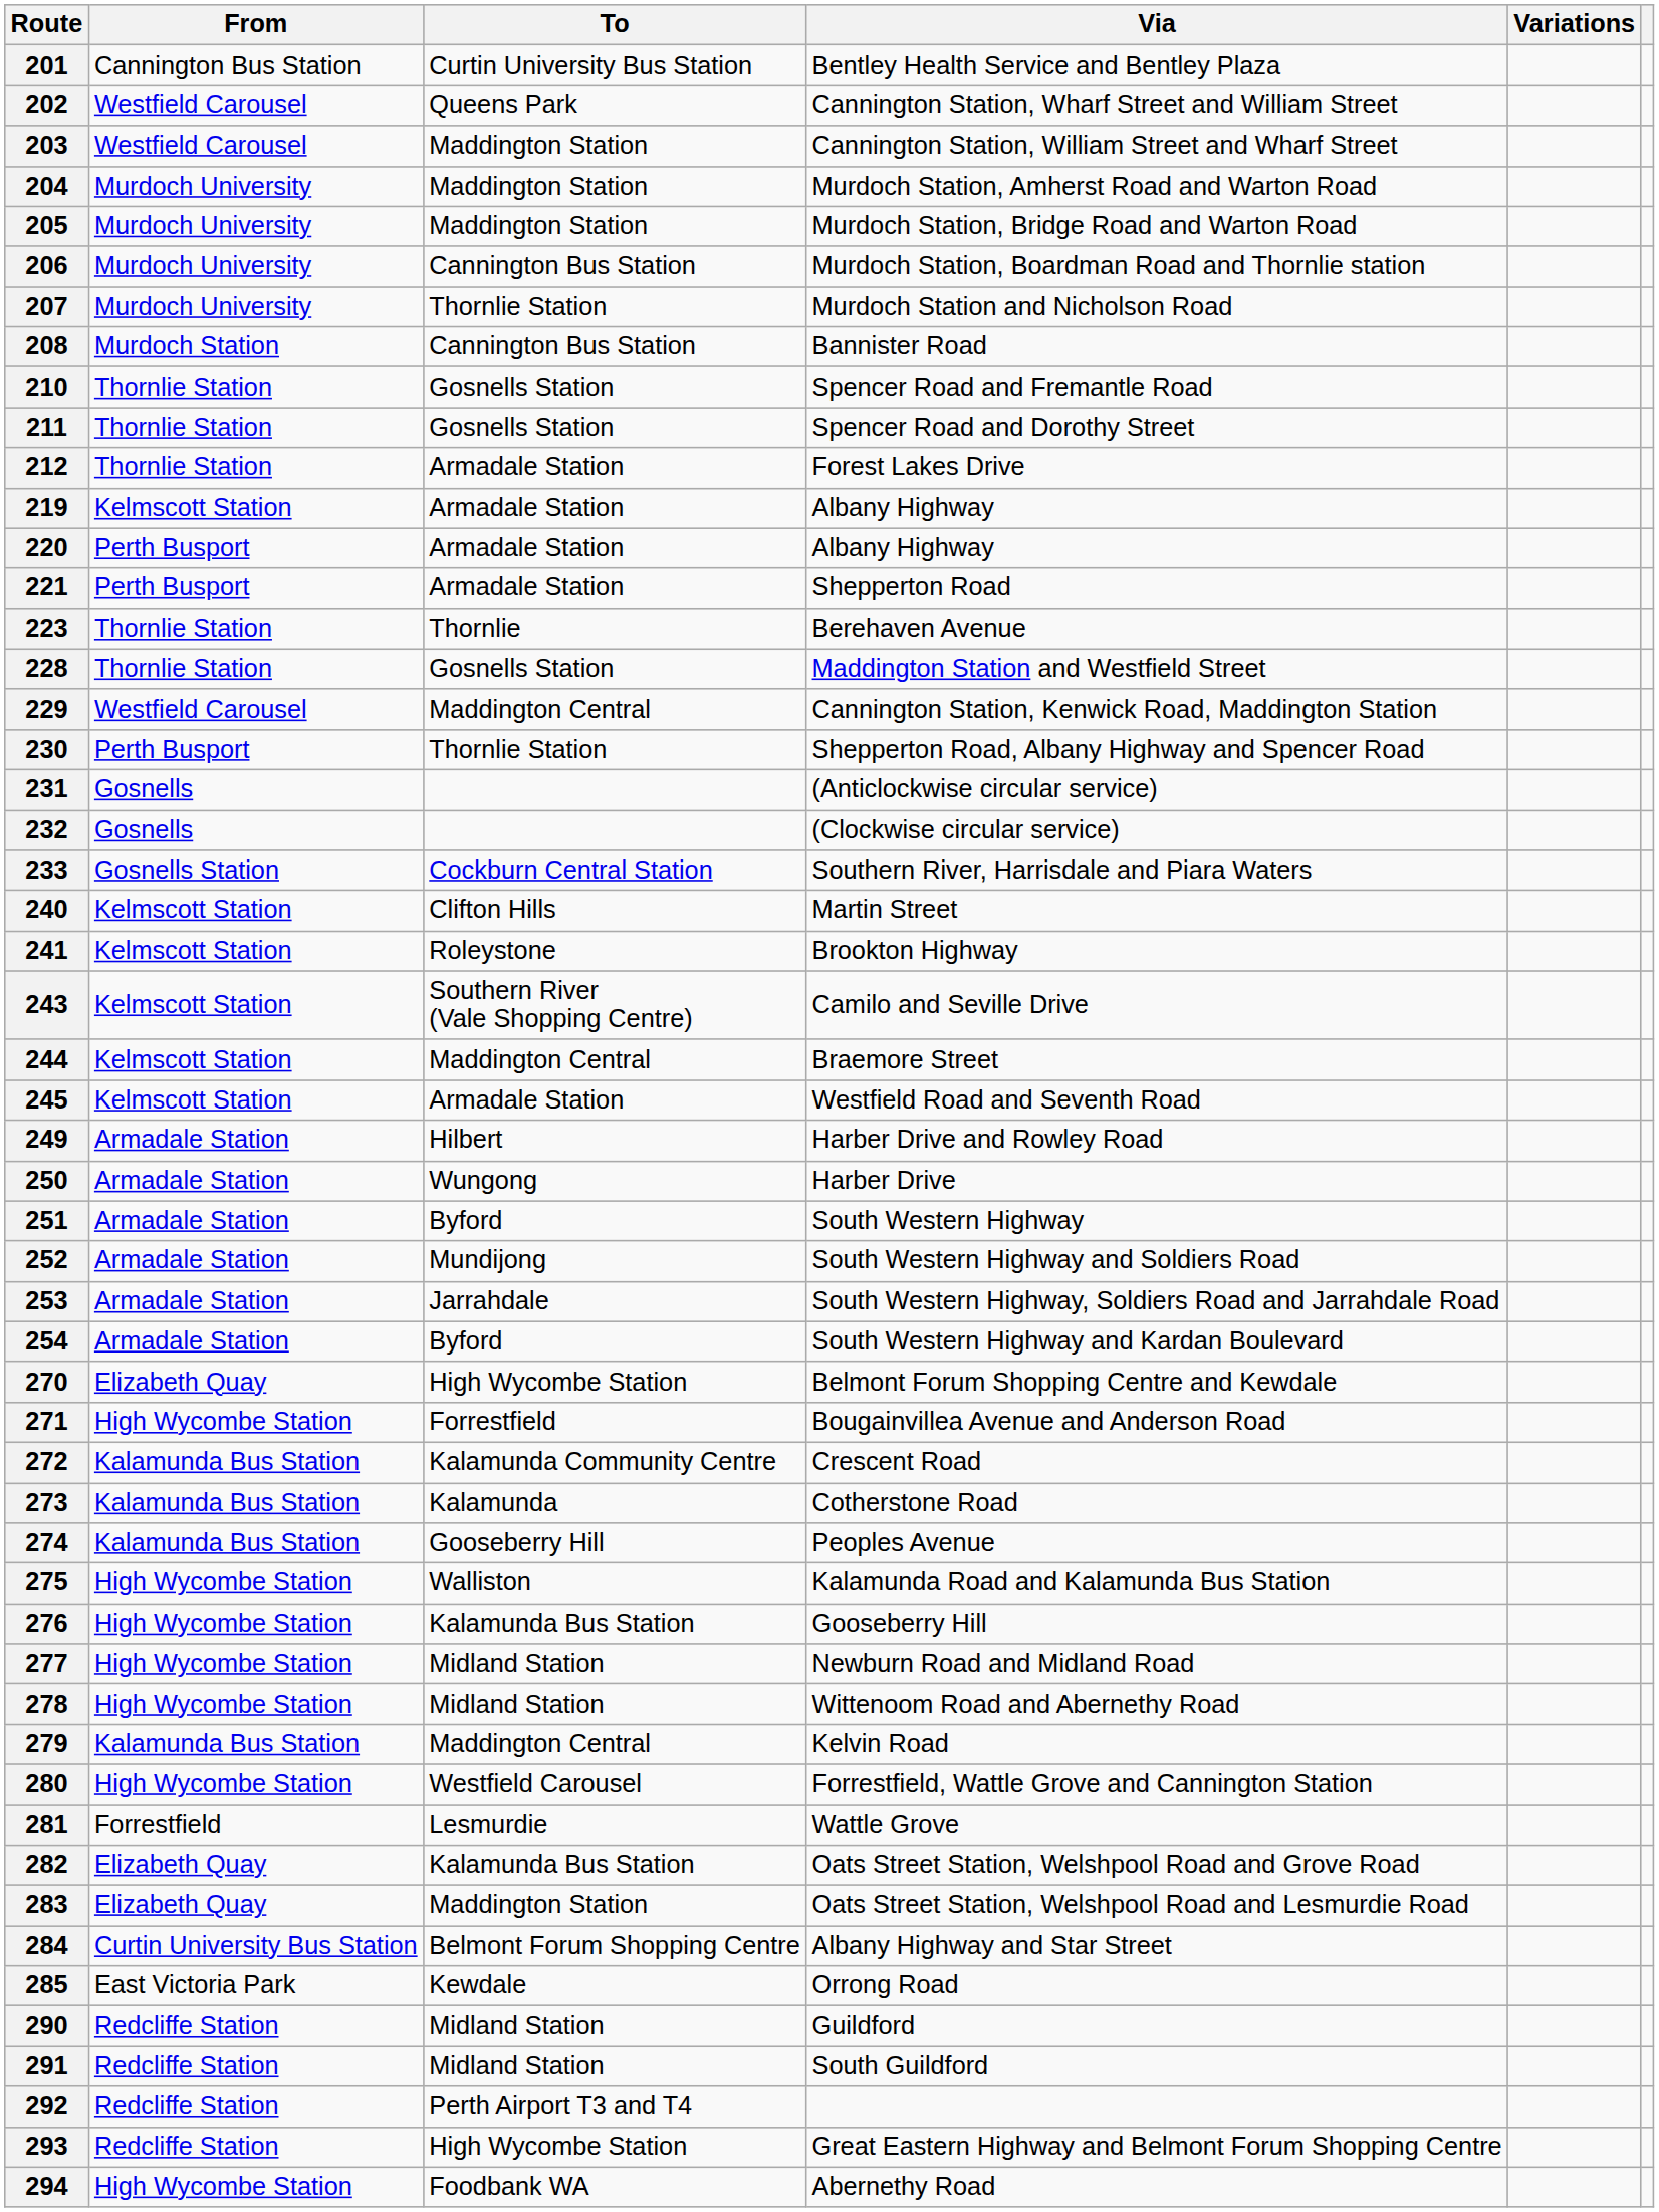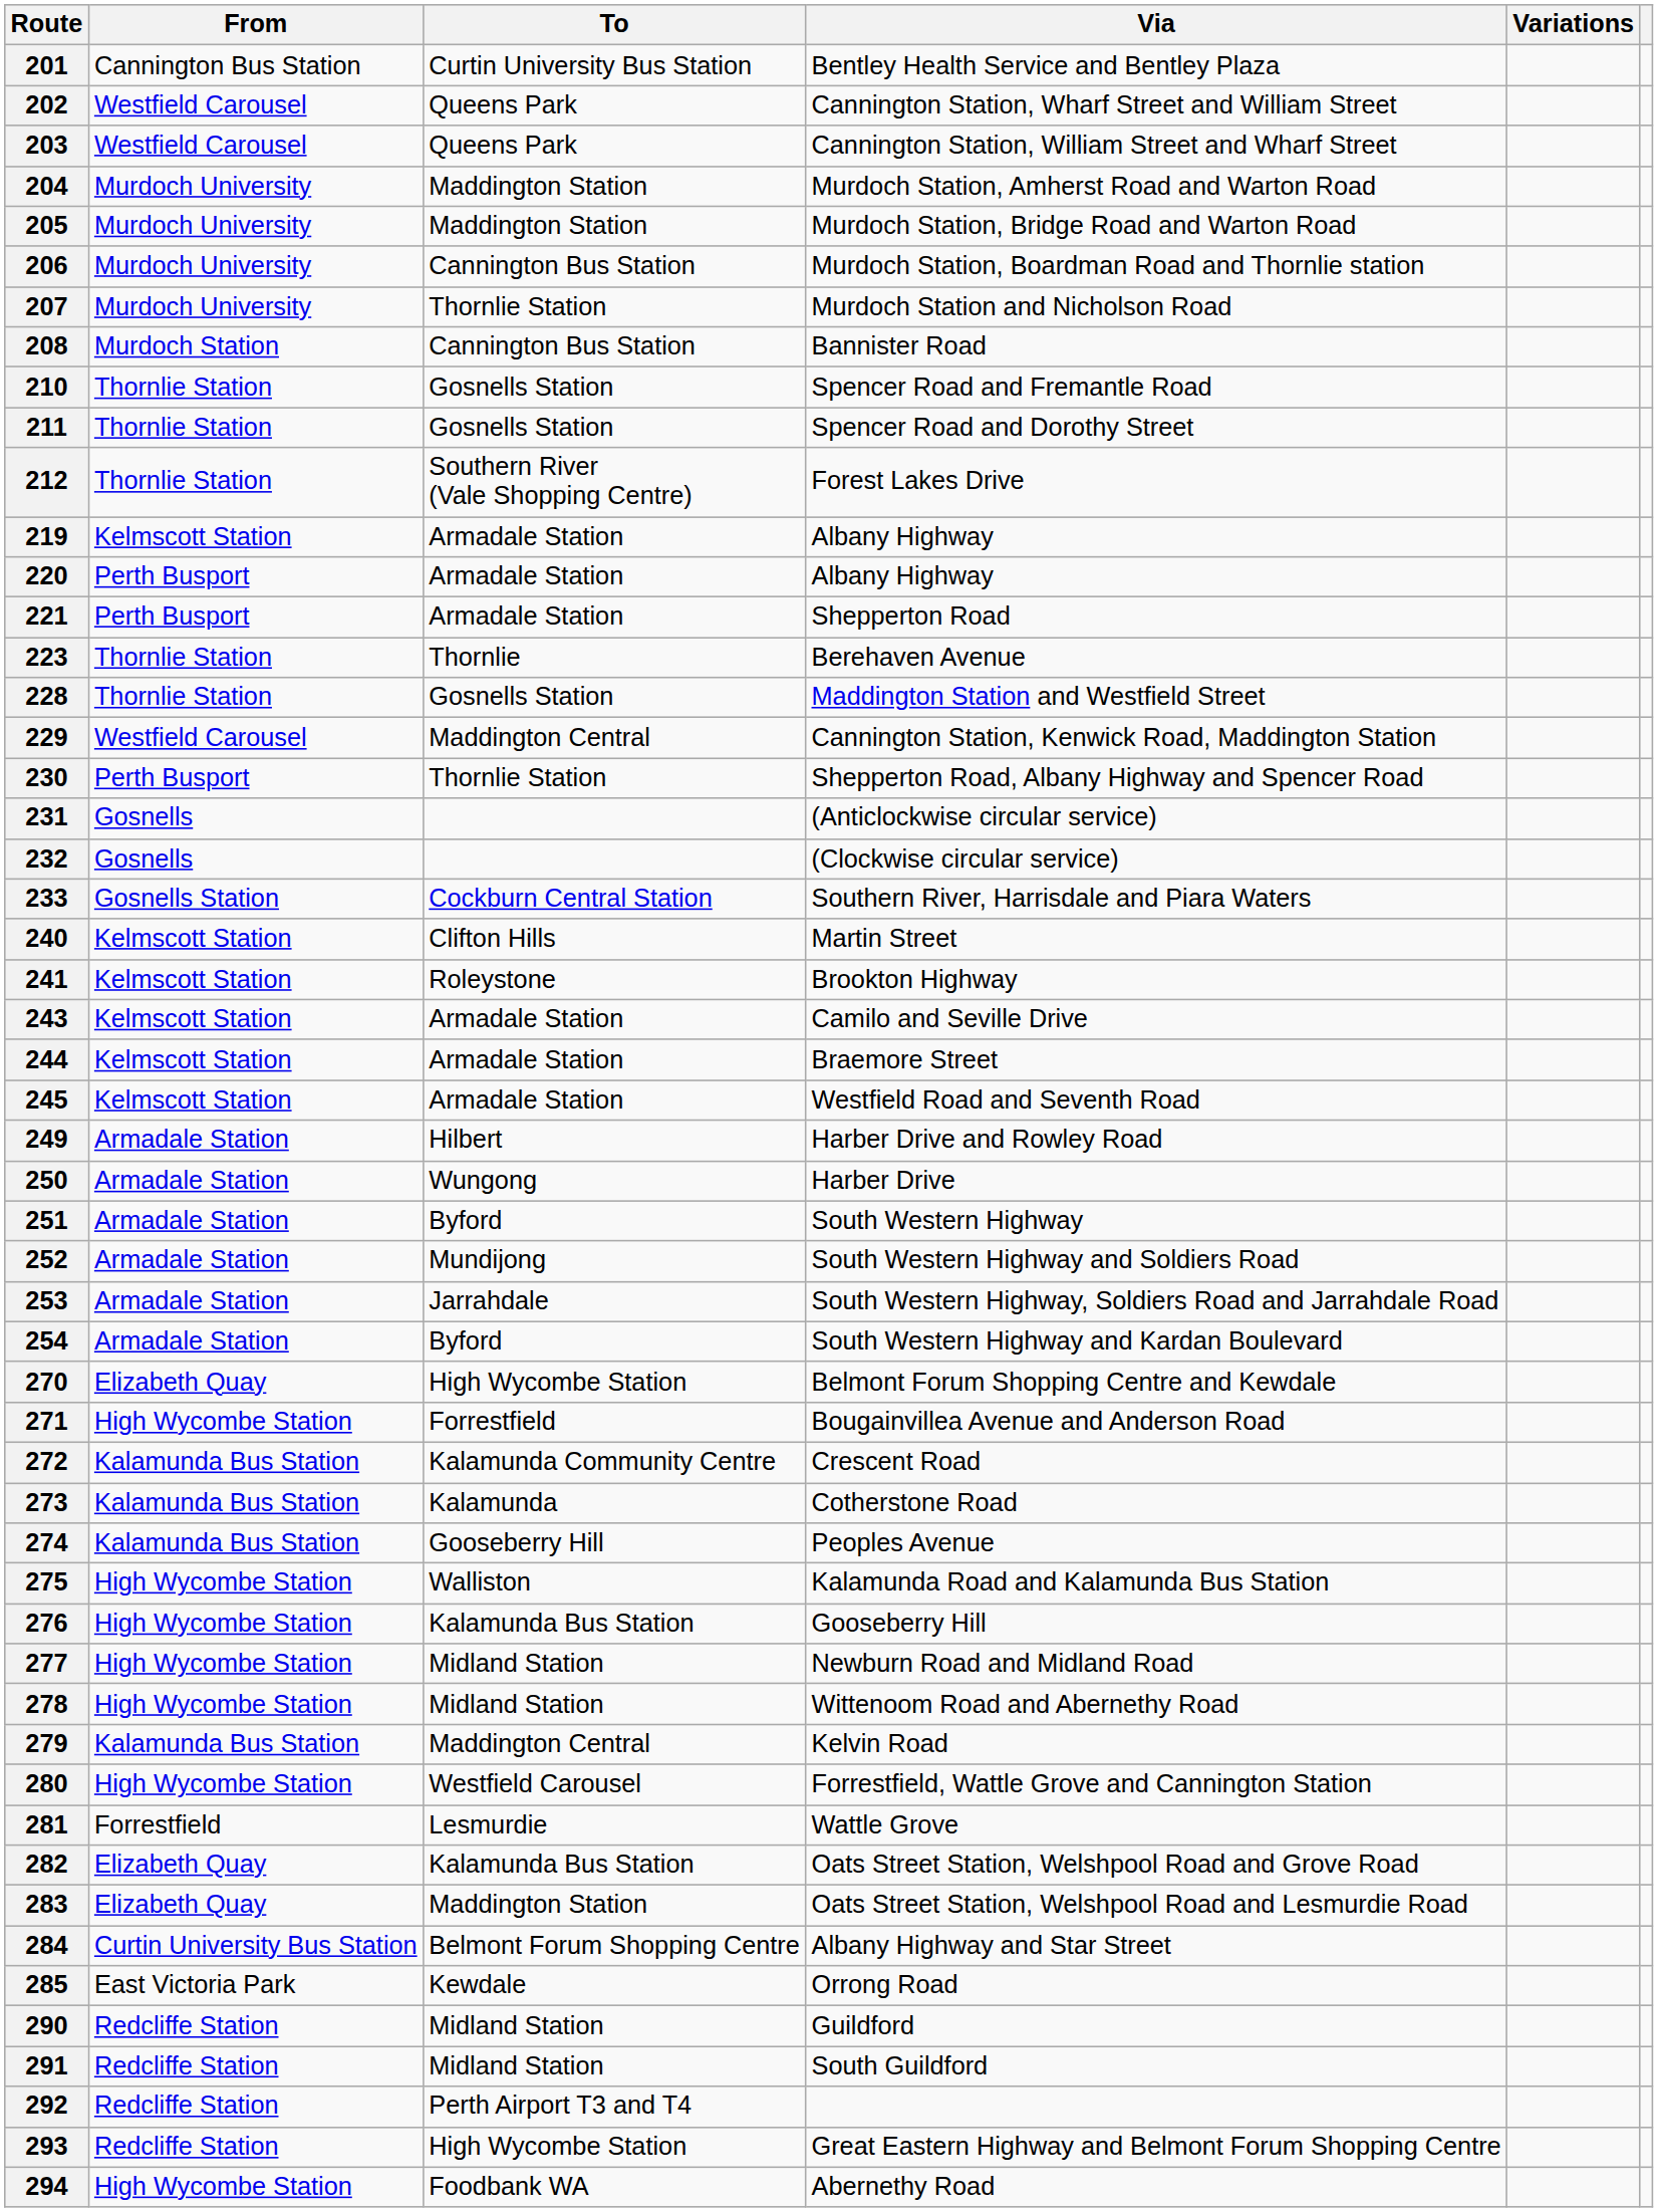203 | To: Maddington Station -> Queens Park
212 | To: Armadale Station -> Southern River (Vale Shopping Centre)
243 | To: Southern River (Vale Shopping Centre) -> Armadale Station
244 | To: Maddington Central -> Armadale Station
